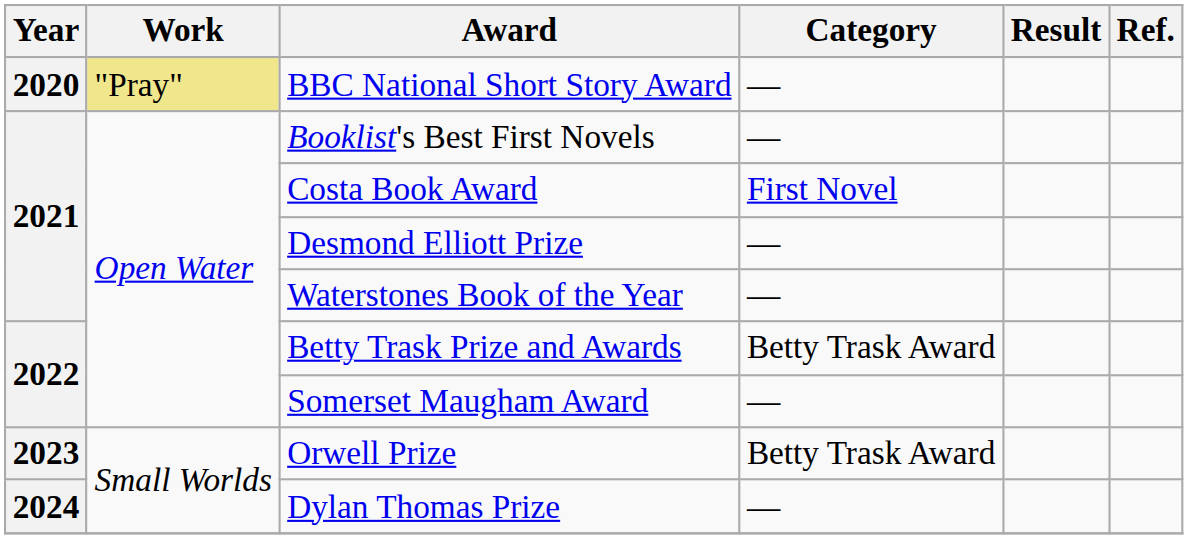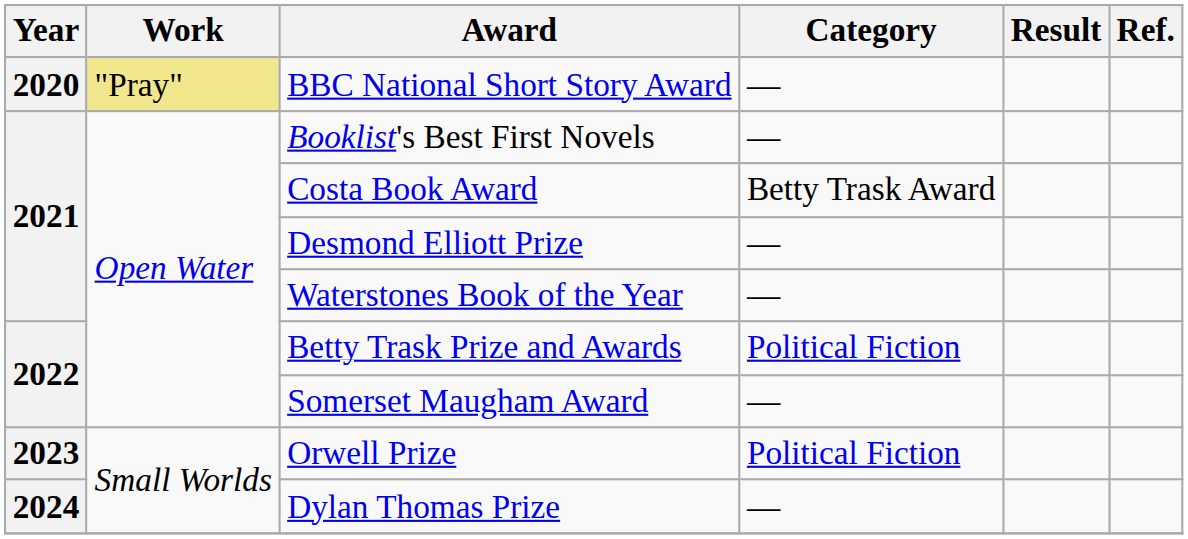Costa Book Award | Category: First Novel -> Betty Trask Award
Betty Trask Prize and Awards | Category: Betty Trask Award -> Political Fiction
Orwell Prize | Category: Betty Trask Award -> Political Fiction
